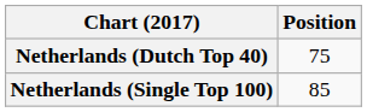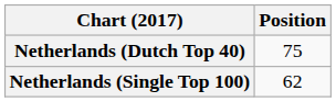Netherlands (Single Top 100) | Position: 85 -> 62
